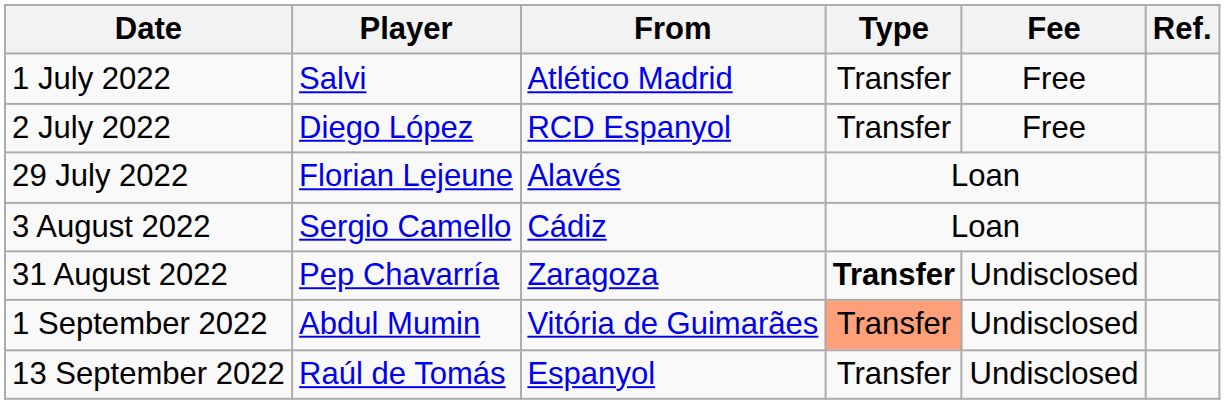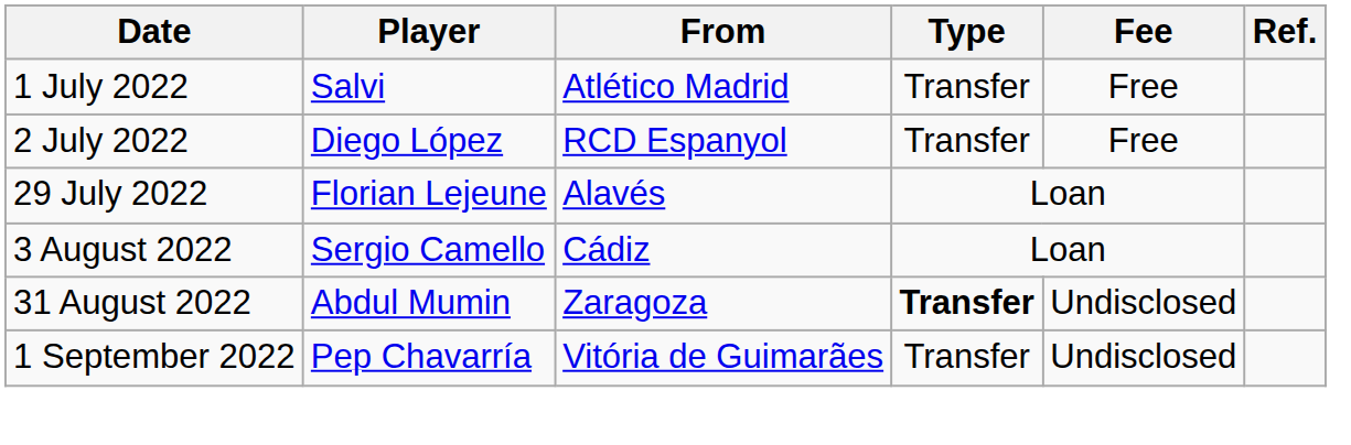31 August 2022 | Player: Pep Chavarría -> Abdul Mumin
1 September 2022 | Player: Abdul Mumin -> Pep Chavarría
1 September 2022 | Type: lightsalmon background -> no background
- row: 13 September 2022 | Raúl de Tomás | Espanyol | Transfer | Undisclosed
